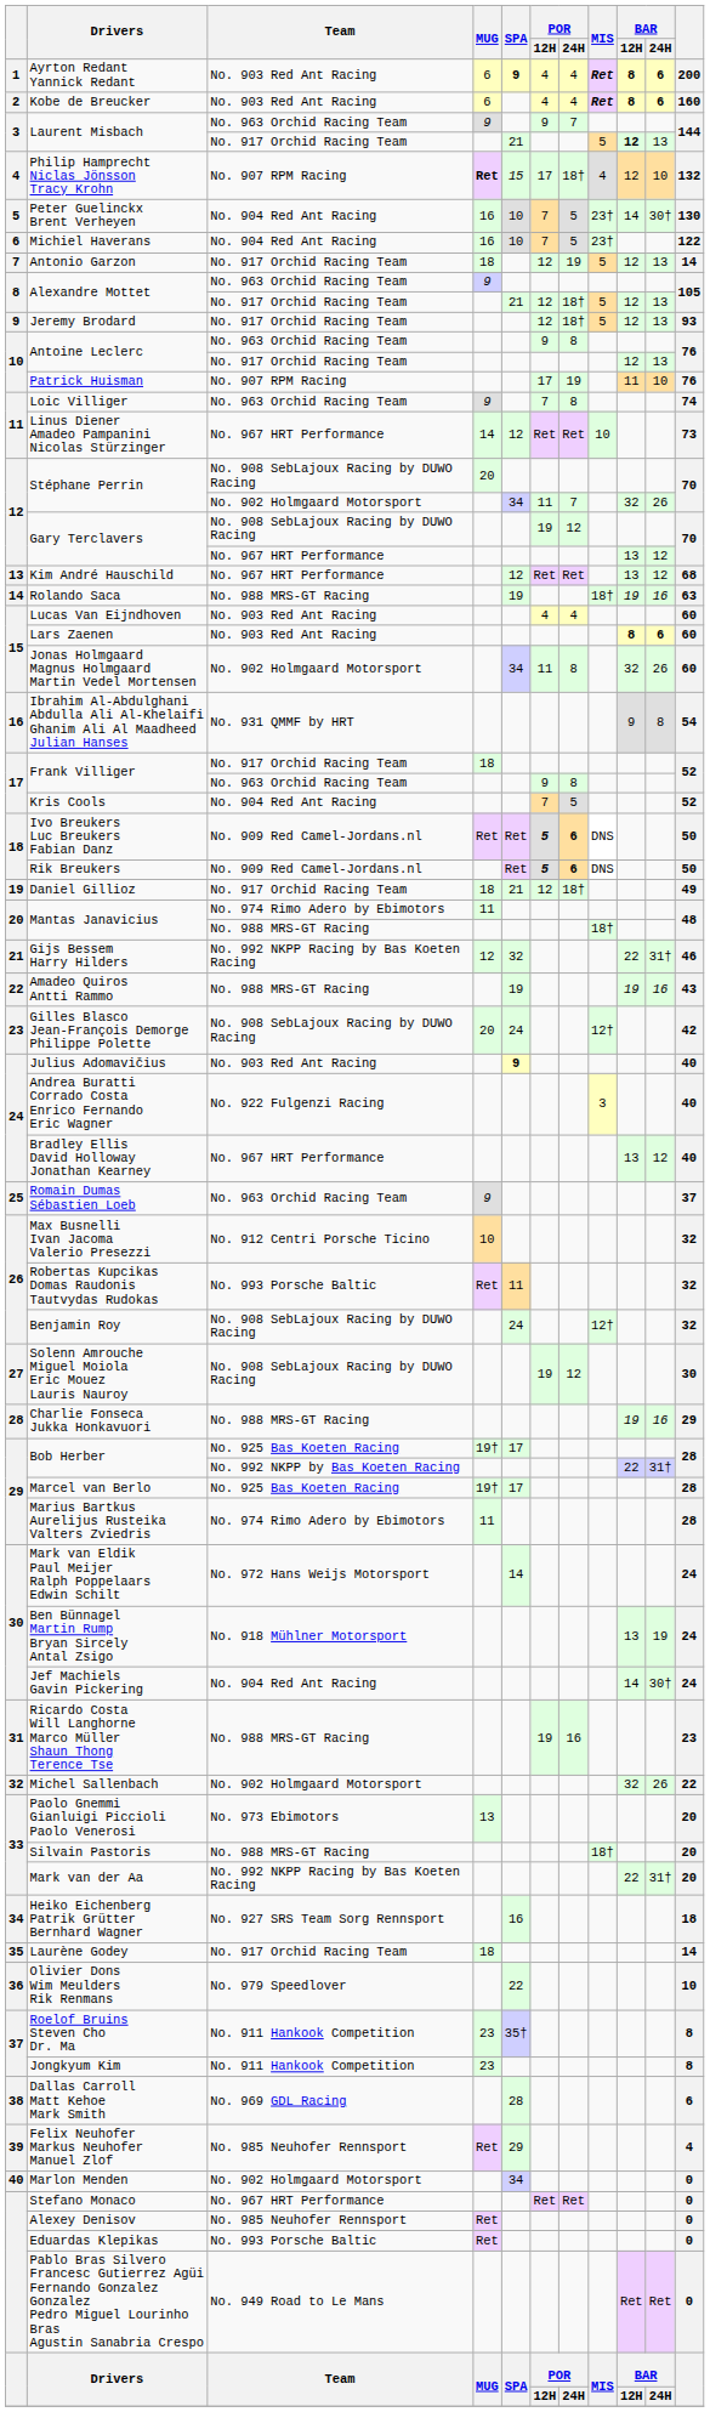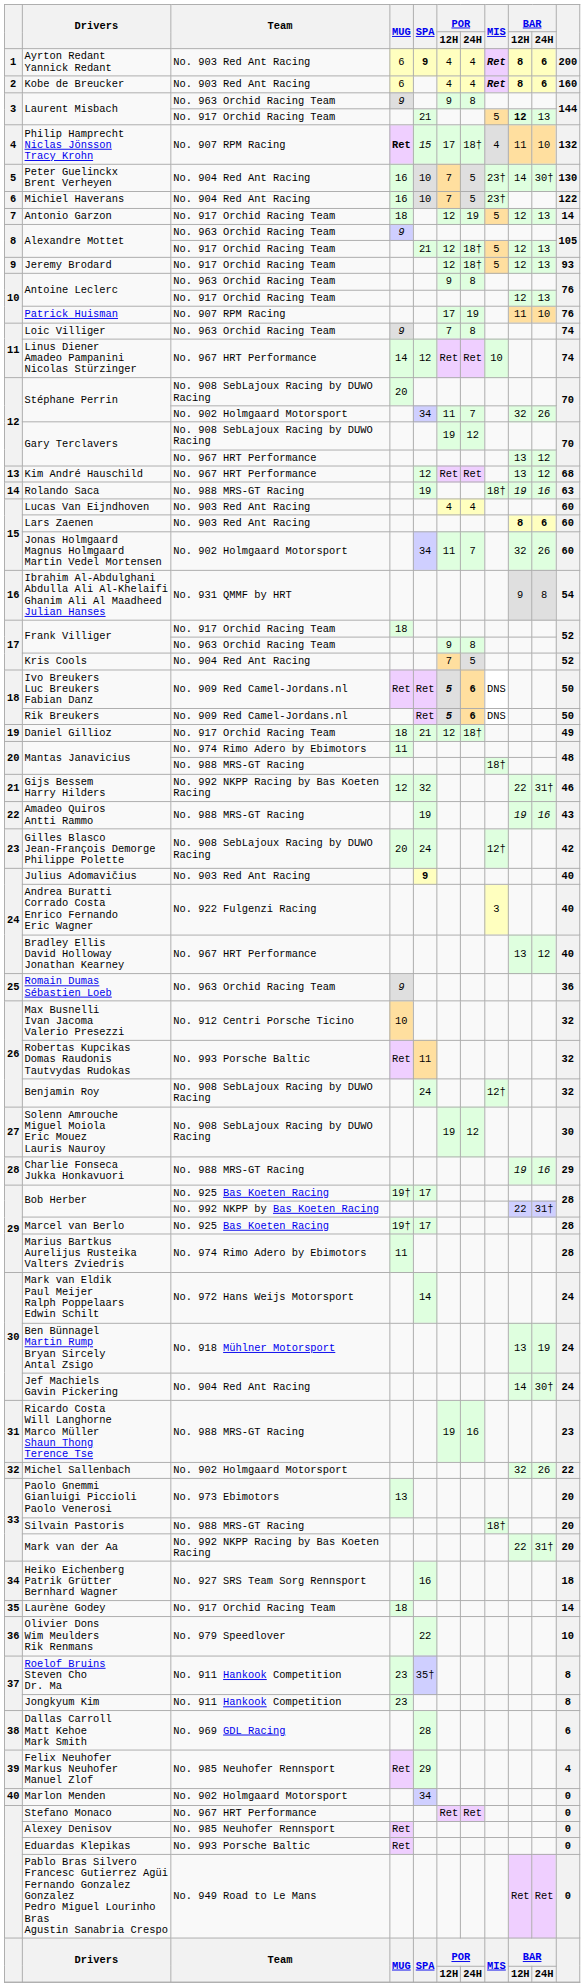Laurent Misbach / No. 963 Orchid Racing Team | POR / 24H: 7 -> 8
Philip Hamprecht Niclas Jönsson Tracy Krohn | BAR / 12H: 12 -> 11
Linus Diener Amadeo Pampanini Nicolas Stürzinger | column 11: 73 -> 74
Jonas Holmgaard Magnus Holmgaard Martin Vedel Mortensen | POR / 24H: 8 -> 7
Romain Dumas Sébastien Loeb | column 11: 37 -> 36
